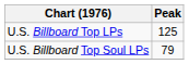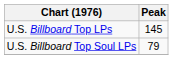U.S. Billboard Top LPs | Peak: 125 -> 145
